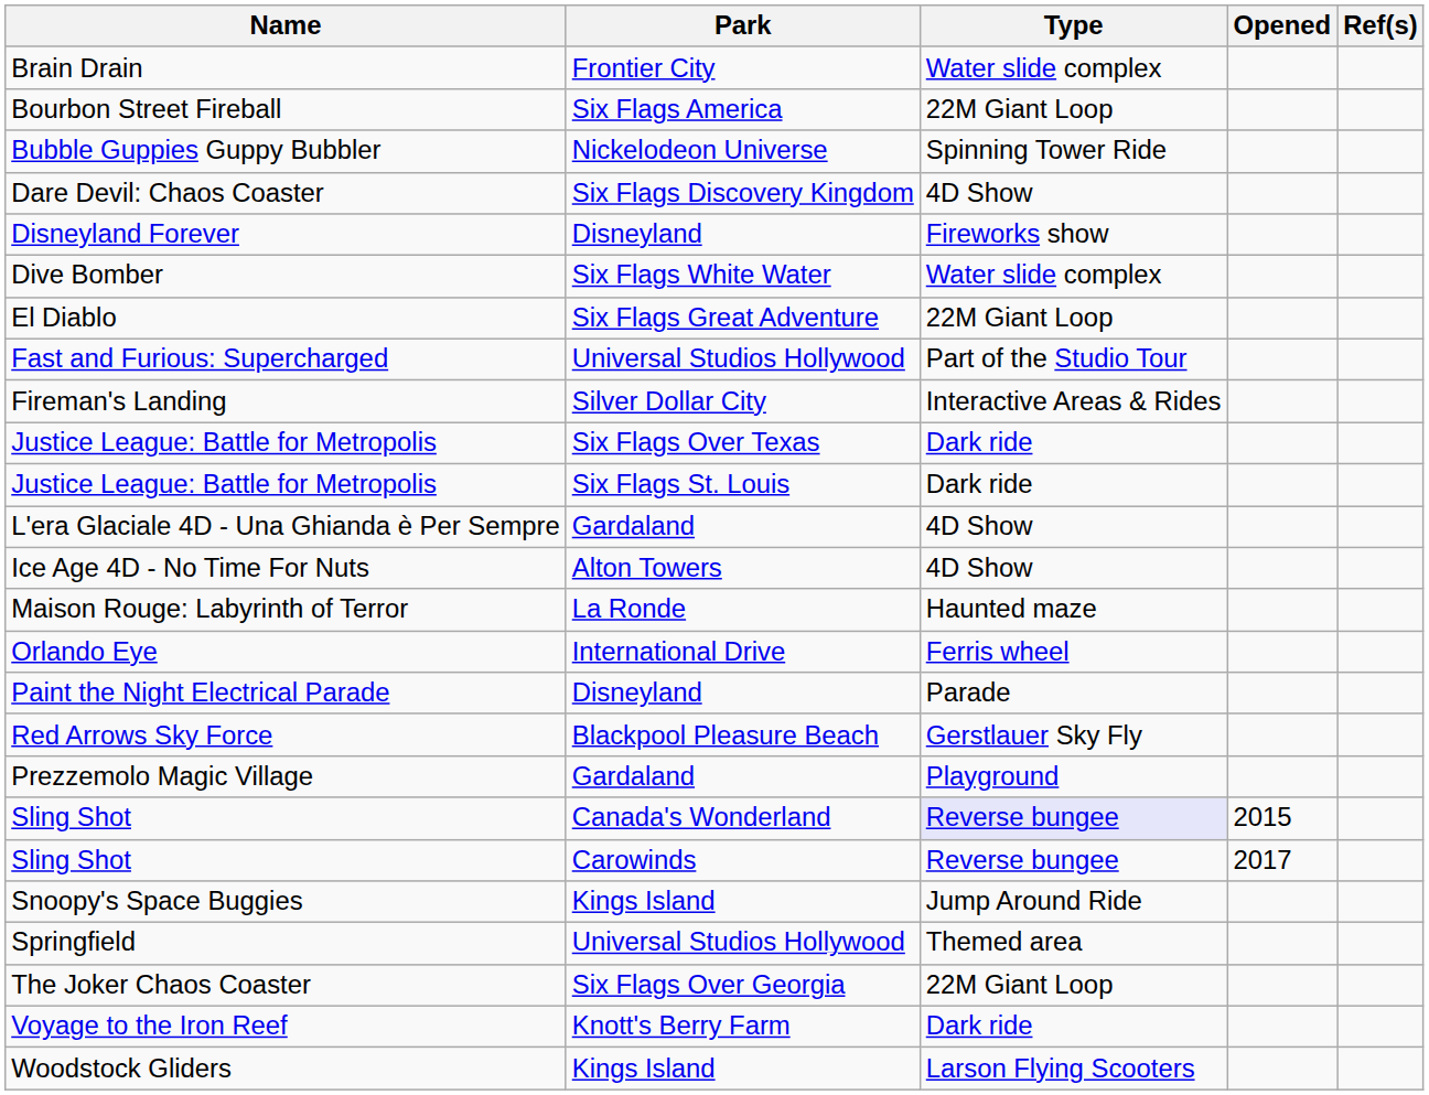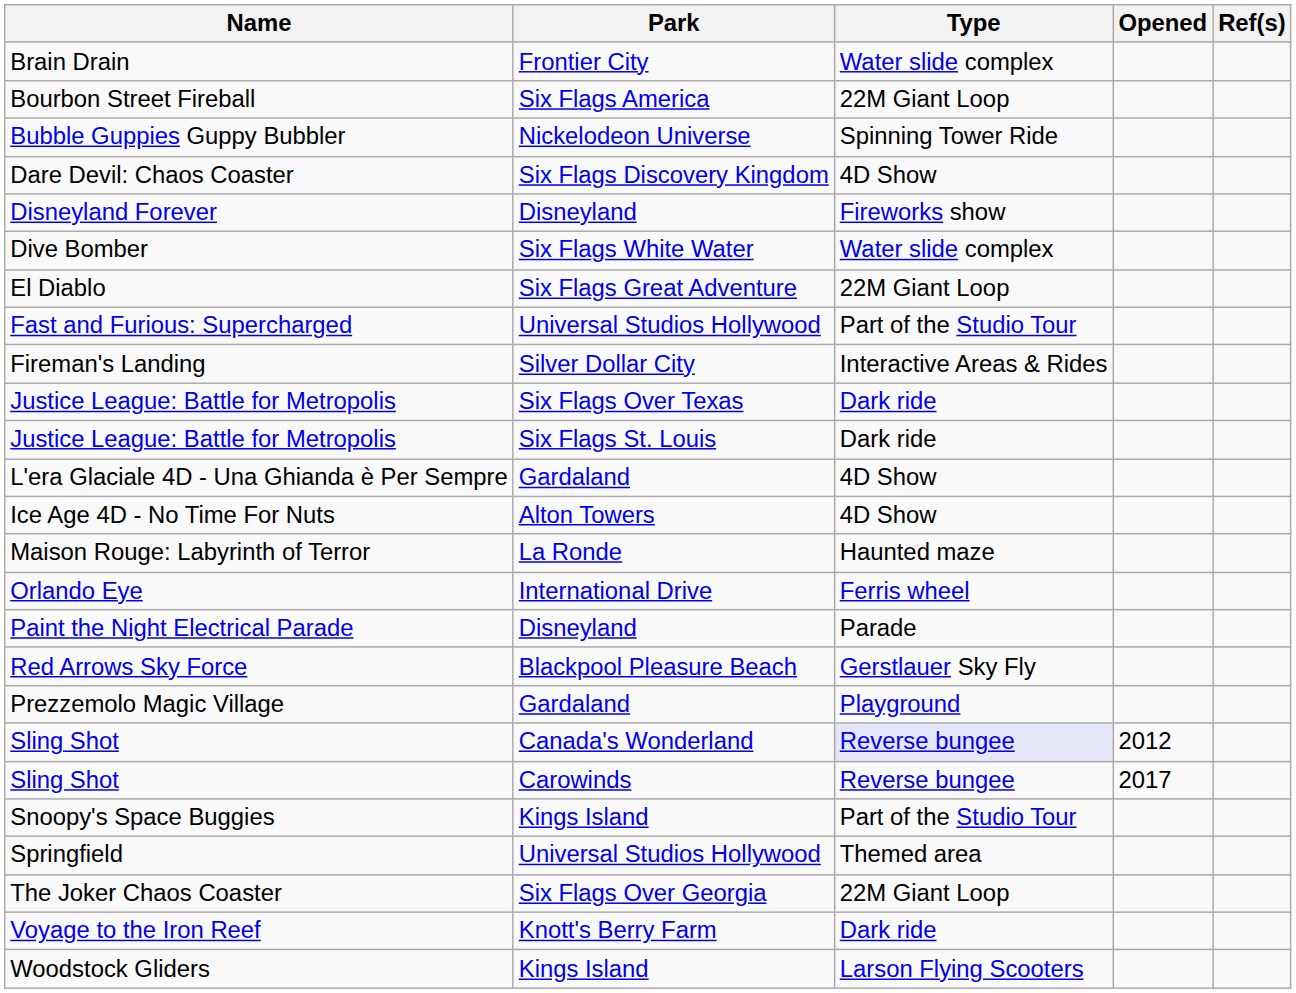Sling Shot / Canada's Wonderland | Opened: 2015 -> 2012
Snoopy's Space Buggies | Type: Jump Around Ride -> Part of the Studio Tour
